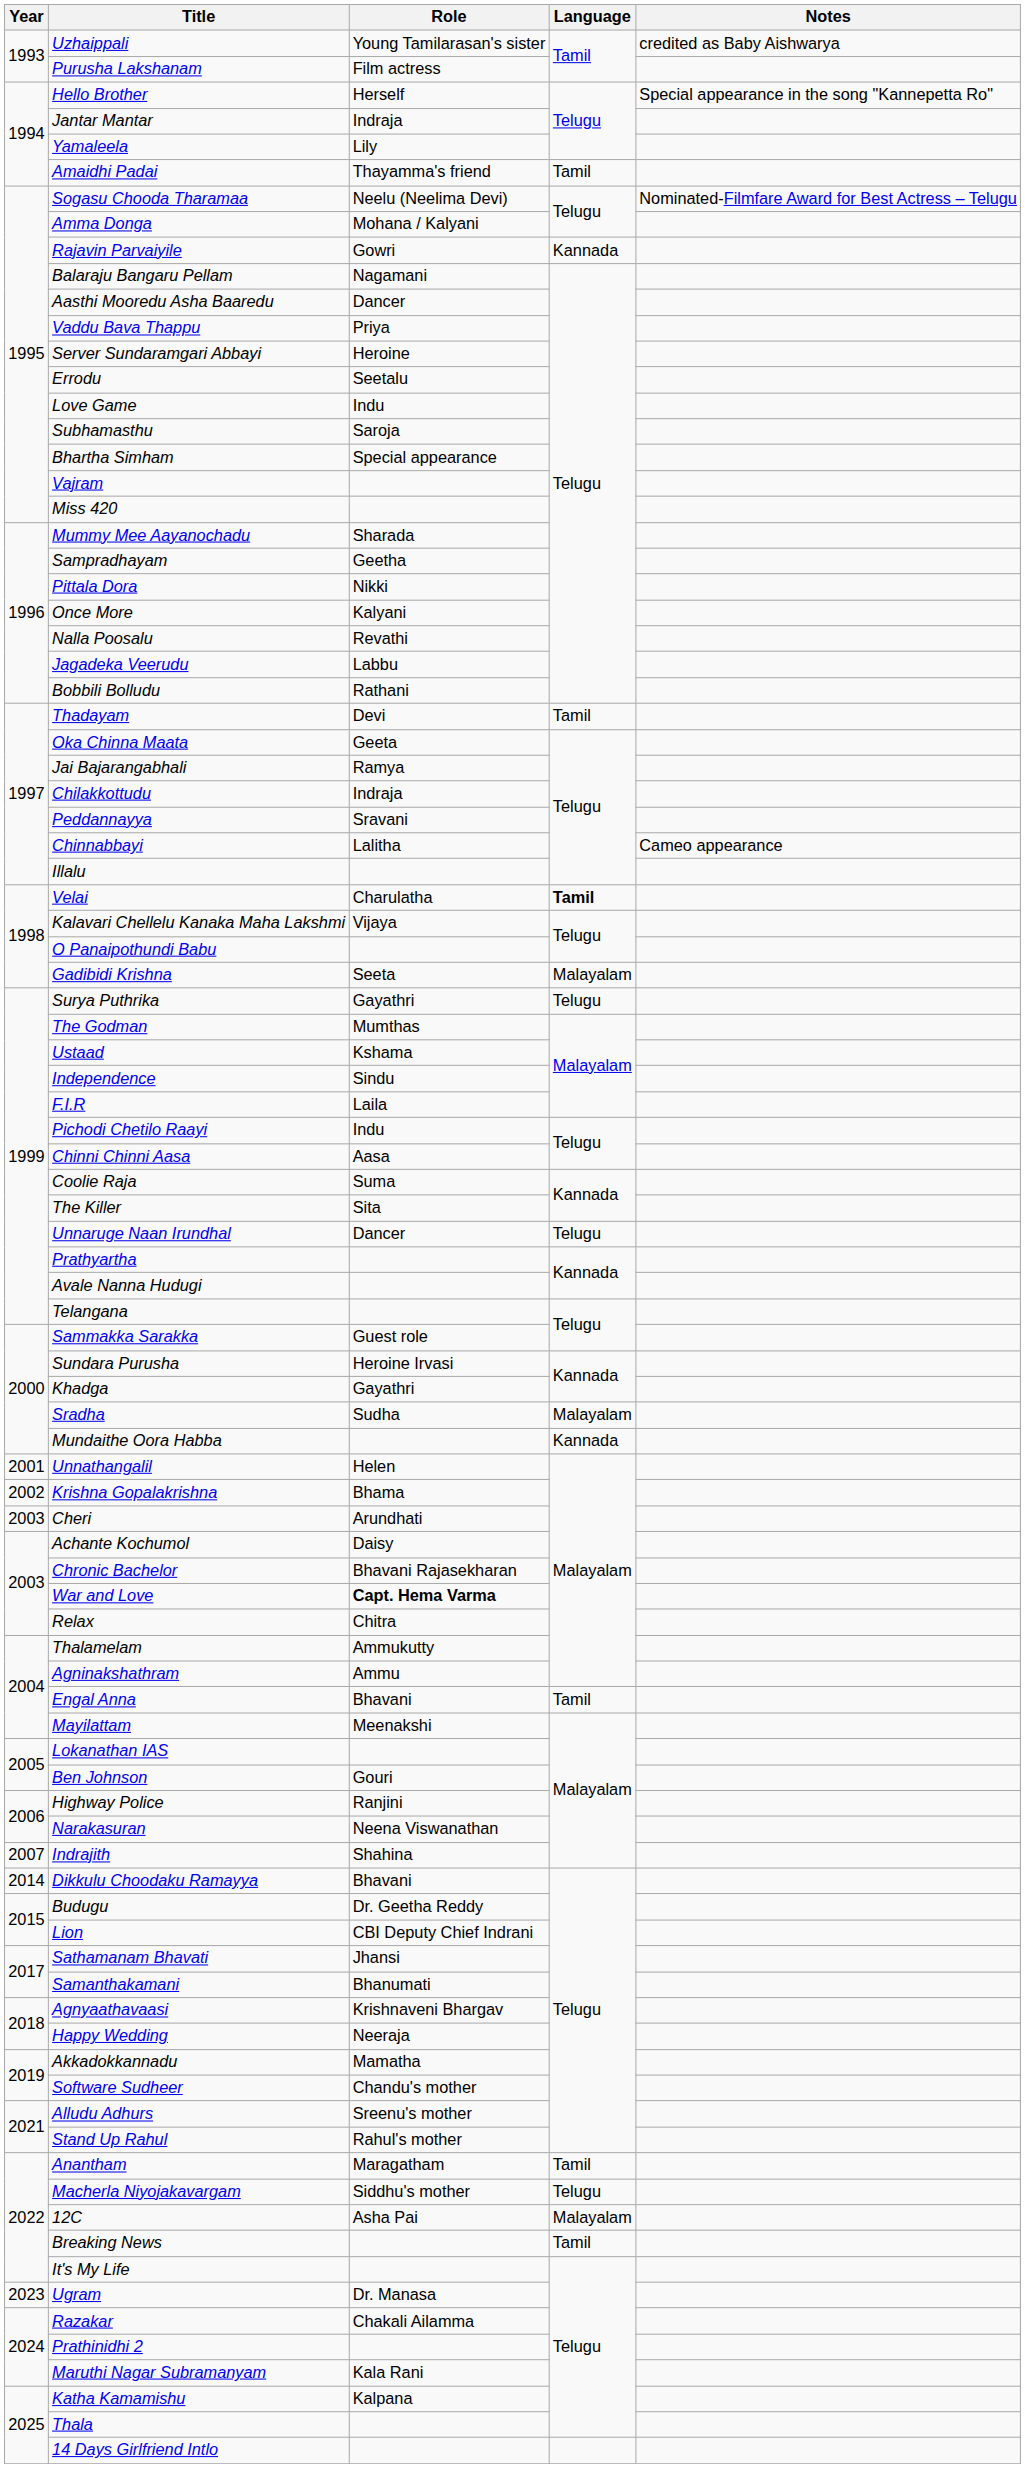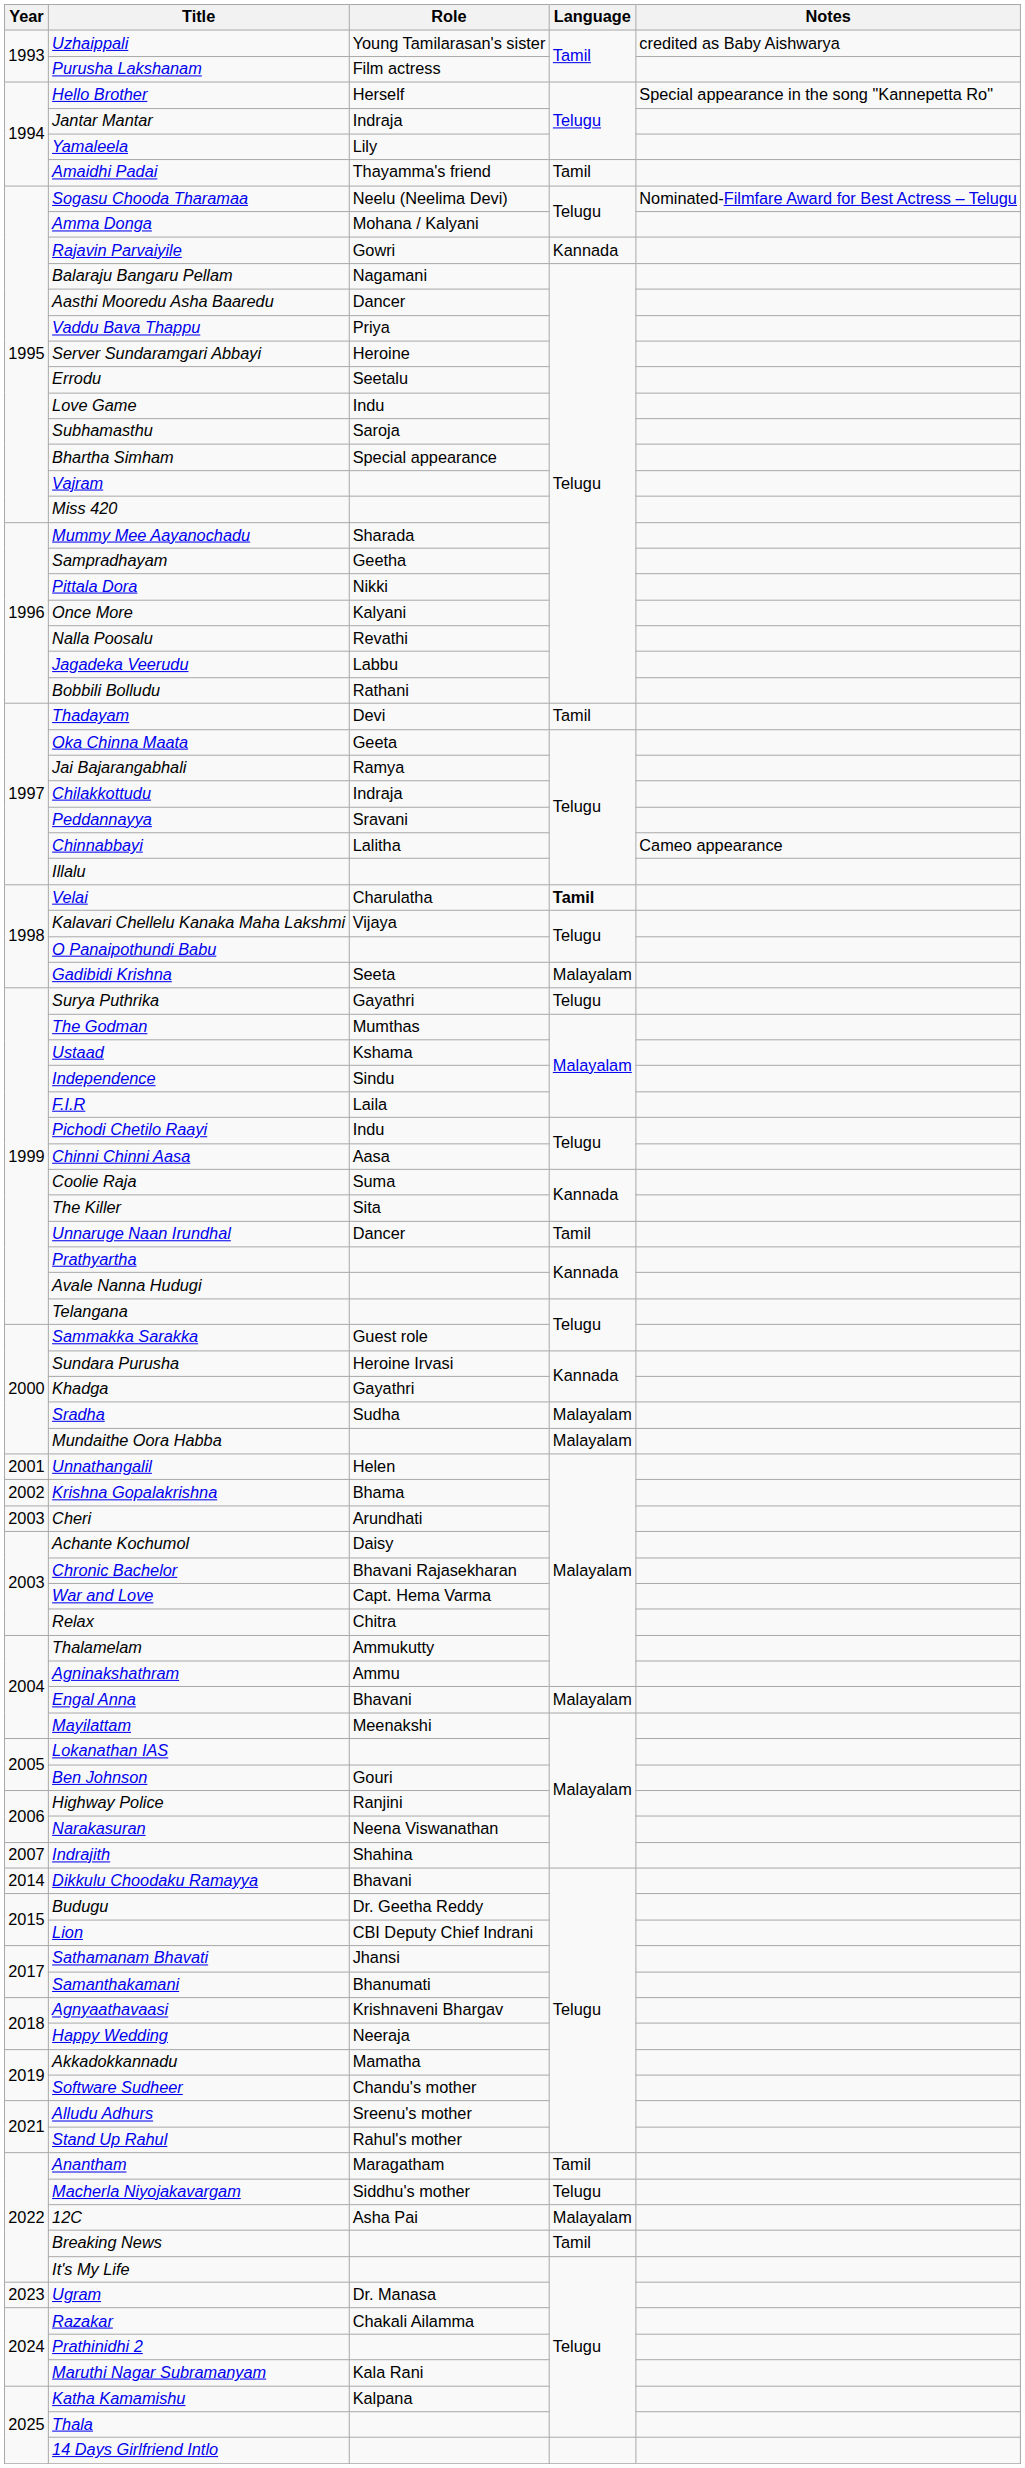Unnaruge Naan Irundhal | Language: Telugu -> Tamil
Mundaithe Oora Habba | Language: Kannada -> Malayalam
War and Love | Role: bold -> normal
Engal Anna | Language: Tamil -> Malayalam
